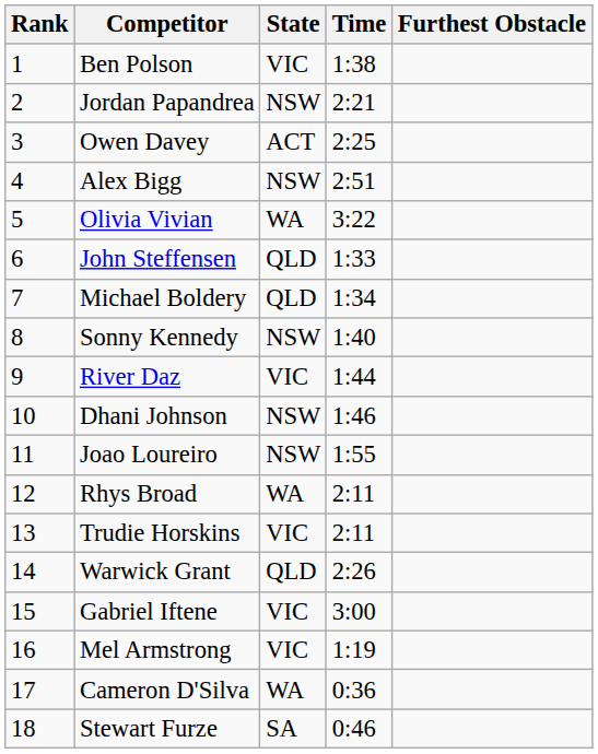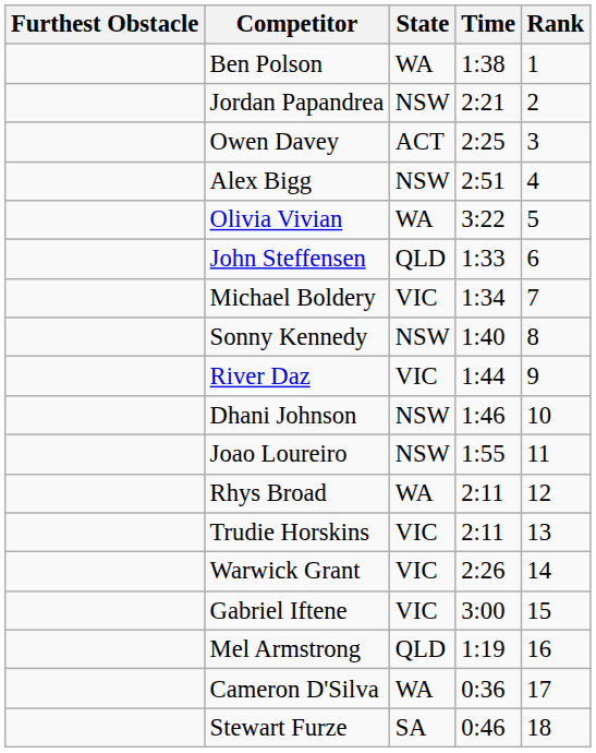columns swapped: Rank <-> Furthest Obstacle
Ben Polson | State: VIC -> WA
Michael Boldery | State: QLD -> VIC
Warwick Grant | State: QLD -> VIC
Mel Armstrong | State: VIC -> QLD
